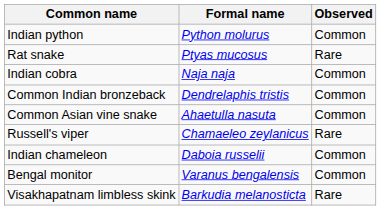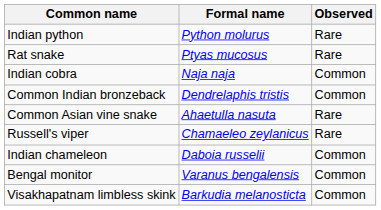Indian python | Observed: Common -> Rare
Common Asian vine snake | Observed: Common -> Rare
Visakhapatnam limbless skink | Observed: Rare -> Common
